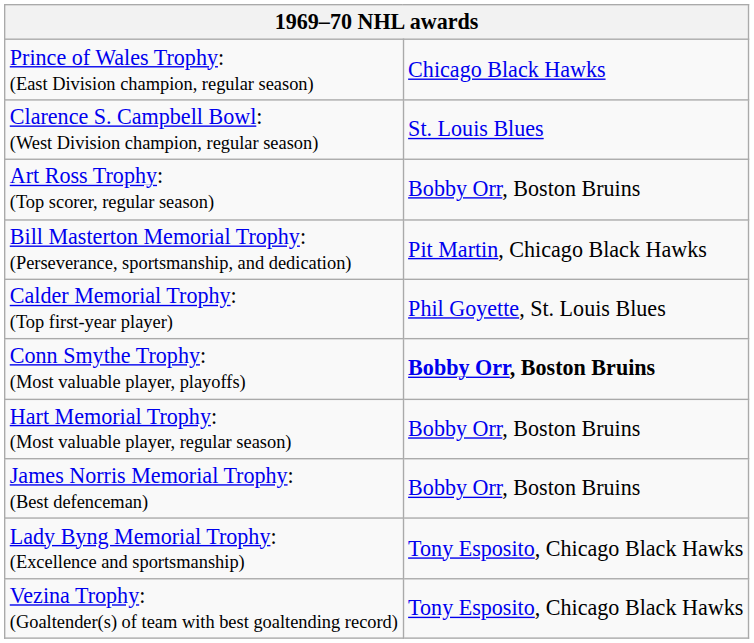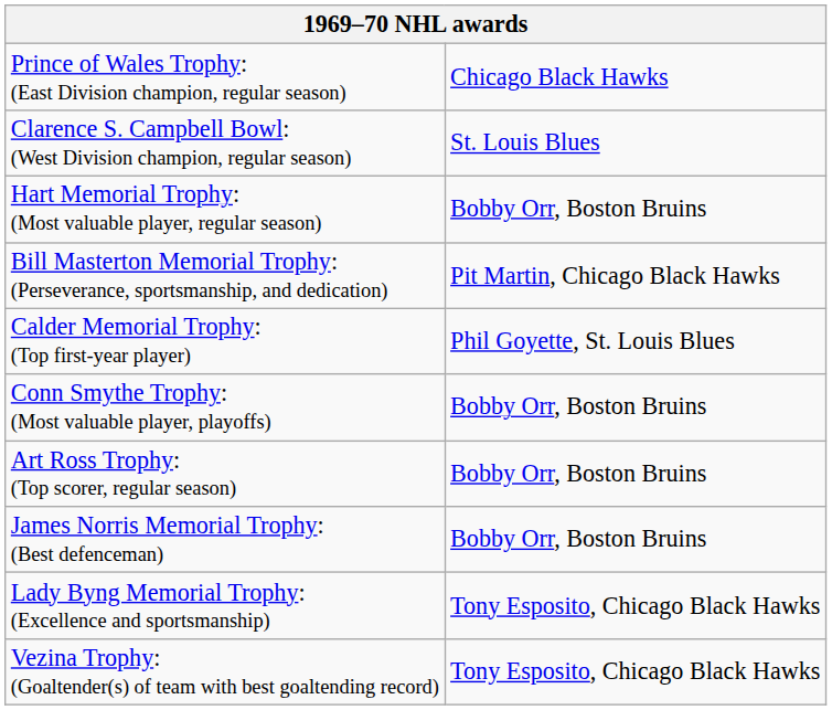rows swapped: Art Ross Trophy: (Top scorer, regular season) <-> Hart Memorial Trophy: (Most valuable player, regular season)
Conn Smythe Trophy: (Most valuable player, playoffs) | column 2: bold -> normal
